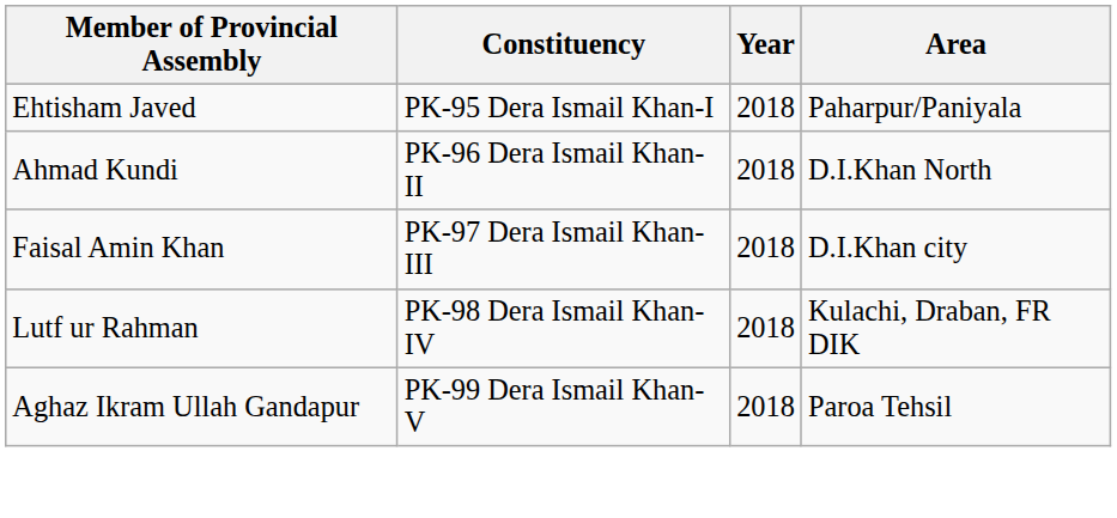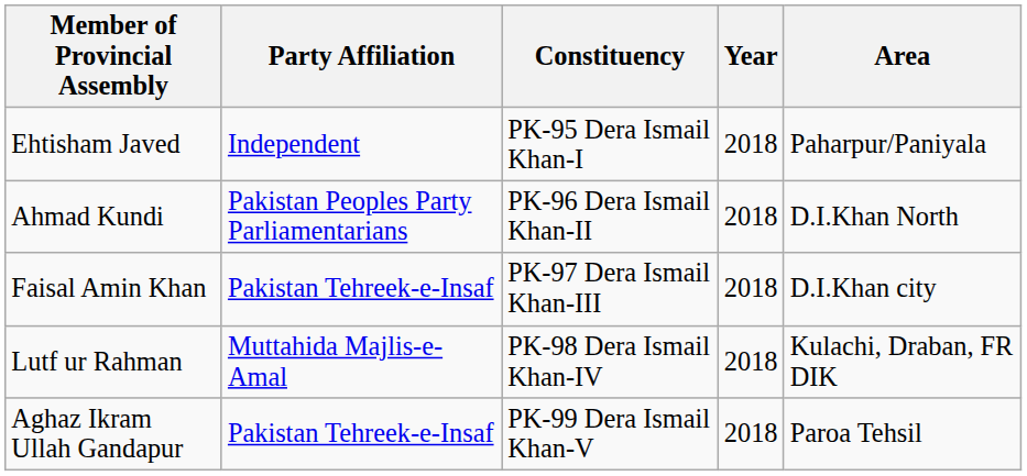+ column: Party Affiliation | Independent | Pakistan Peoples Party Parliamentarians | Pakistan Tehreek-e-Insaf | Muttahida Majlis-e-Amal | Pakistan Tehreek-e-Insaf
